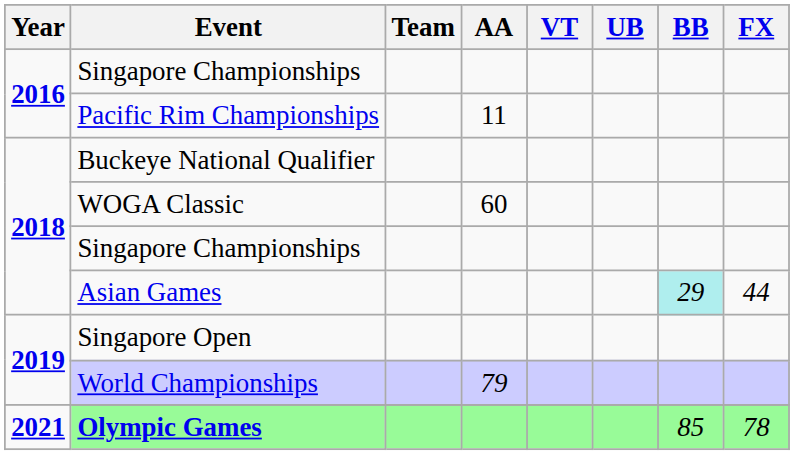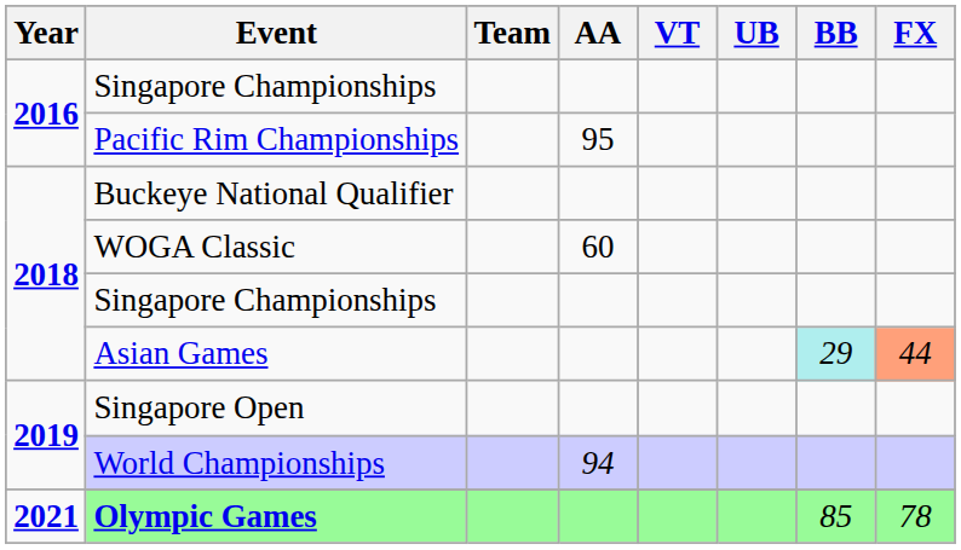Pacific Rim Championships | AA: 11 -> 95
Asian Games | FX: no background -> lightsalmon background
World Championships | AA: 79 -> 94
